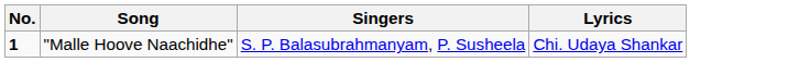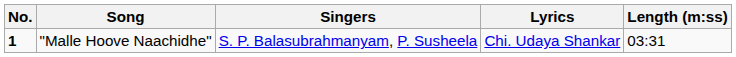+ column: Length (m:ss) | 03:31
